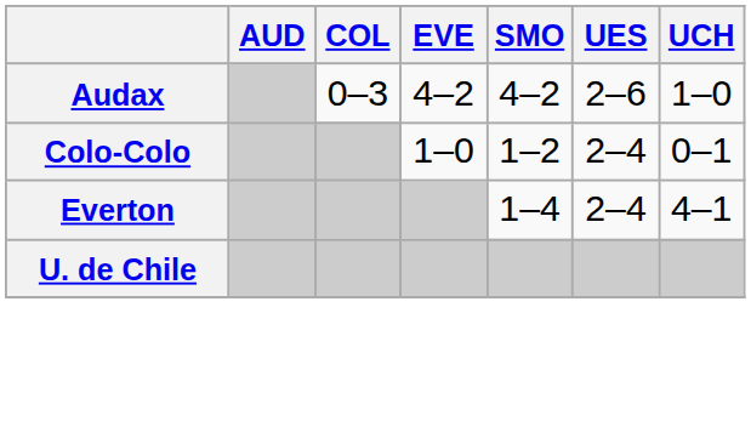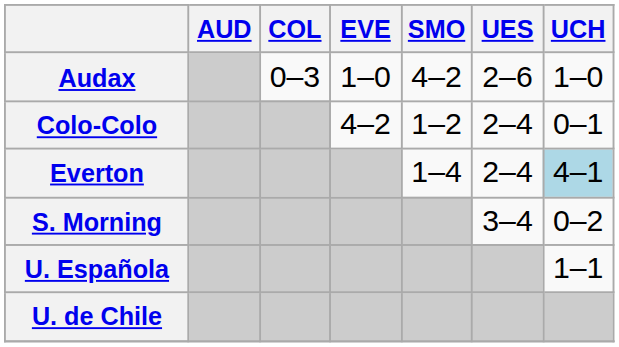Audax | EVE: 4–2 -> 1–0
Colo-Colo | EVE: 1–0 -> 4–2
Everton | UCH: no background -> lightblue background
+ row: S. Morning | 3–4 | 0–2
+ row: U. Española | 1–1
